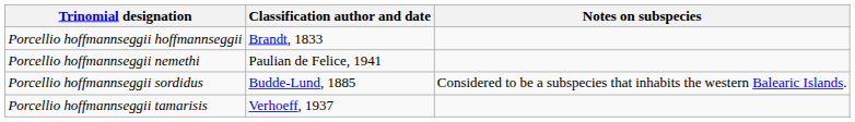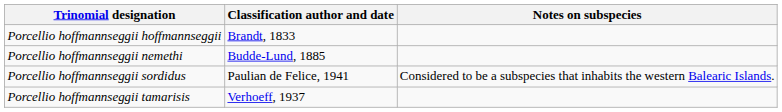Porcellio hoffmannseggii nemethi | Classification author and date: Paulian de Felice, 1941 -> Budde-Lund, 1885
Porcellio hoffmannseggii sordidus | Classification author and date: Budde-Lund, 1885 -> Paulian de Felice, 1941
